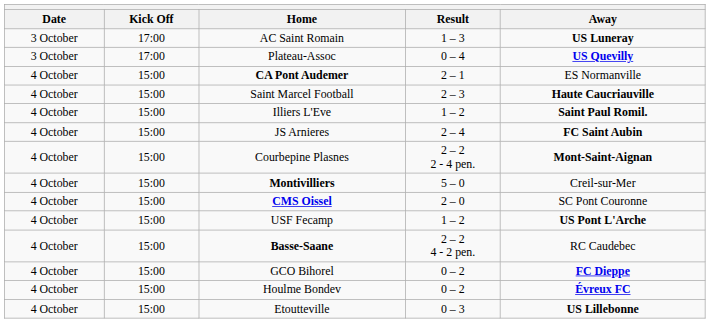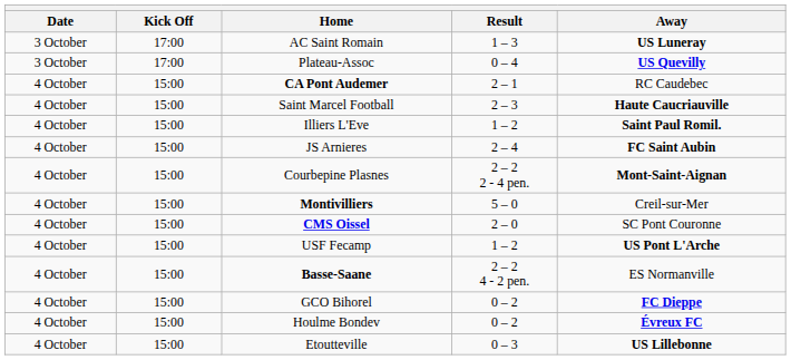CA Pont Audemer | Away: ES Normanville -> RC Caudebec
Basse-Saane | Away: RC Caudebec -> ES Normanville
